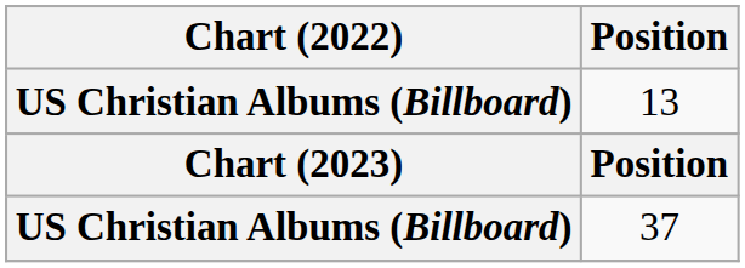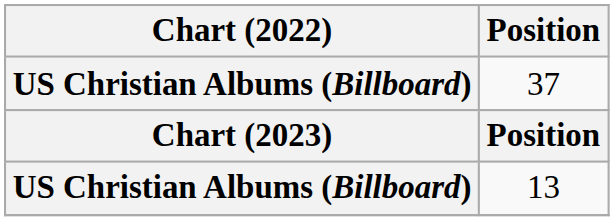rows swapped: 37 <-> 13
